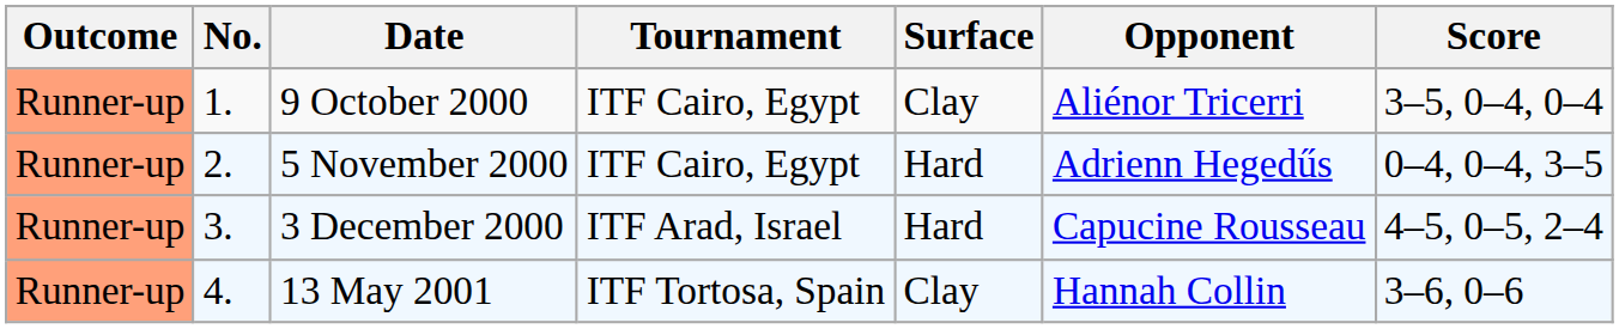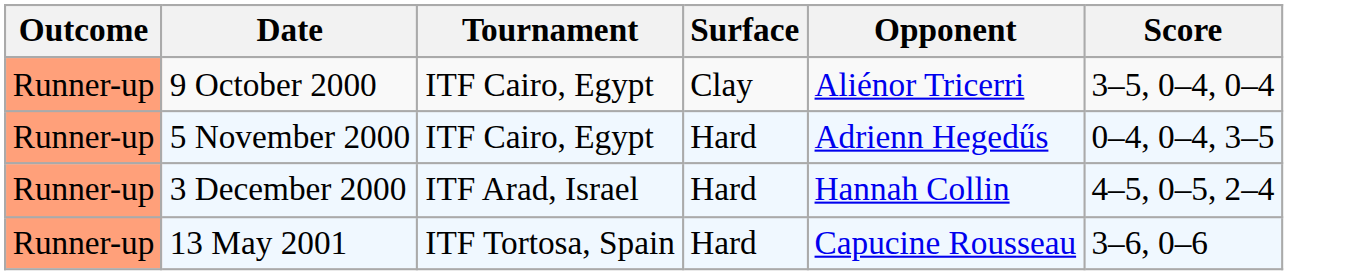- column: No. | 1. | 2. | 3. | 4.
3 December 2000 | Opponent: Capucine Rousseau -> Hannah Collin
13 May 2001 | Surface: Clay -> Hard
13 May 2001 | Opponent: Hannah Collin -> Capucine Rousseau
